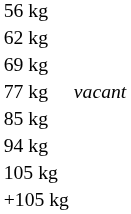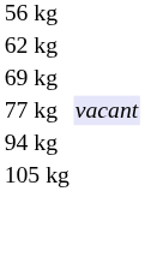77 kg | column 2: no background -> lavender background
- row: 85 kg
- row: +105 kg
